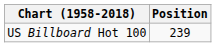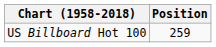US Billboard Hot 100 | Position: 239 -> 259
